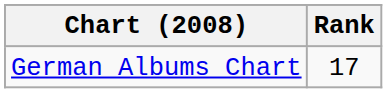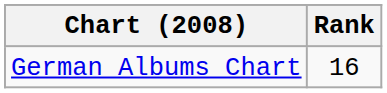German Albums Chart | Rank: 17 -> 16
